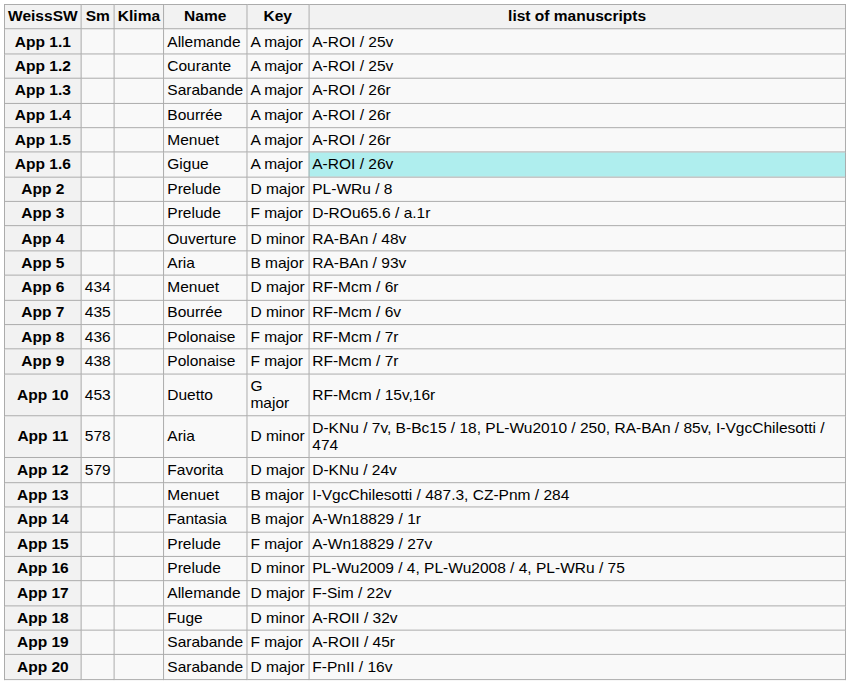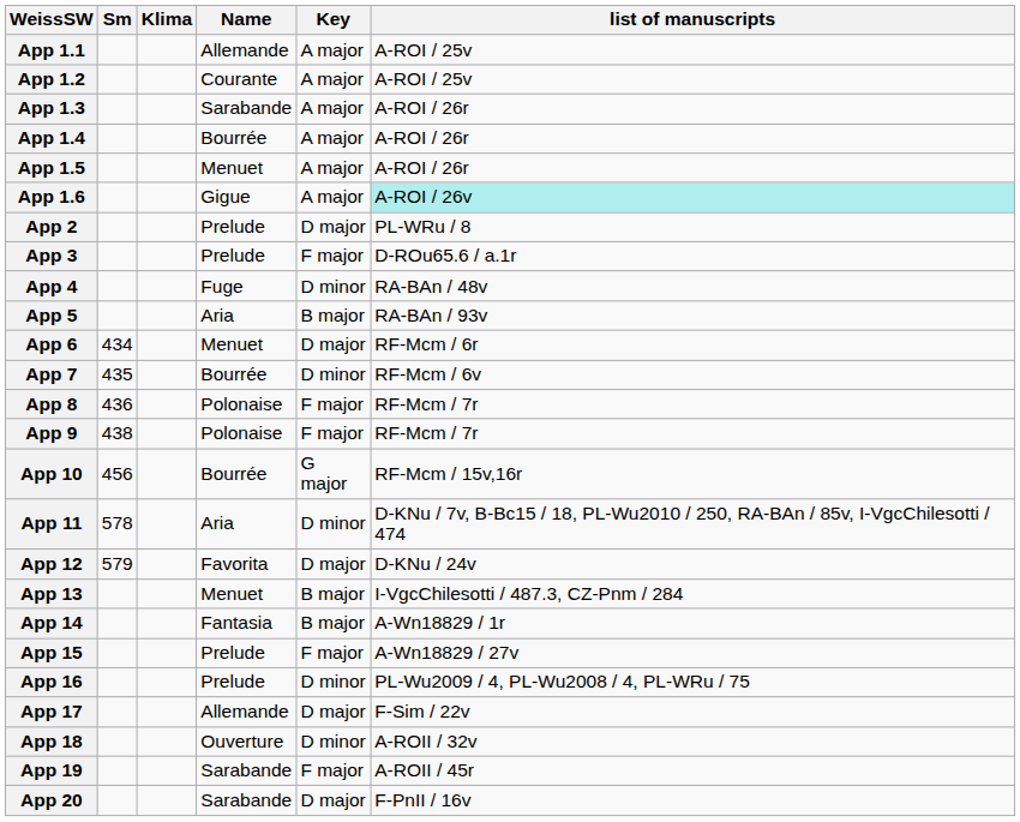App 4 | Name: Ouverture -> Fuge
App 10 | Sm: 453 -> 456
App 10 | Name: Duetto -> Bourrée
App 18 | Name: Fuge -> Ouverture
